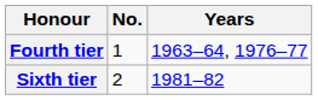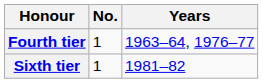Sixth tier | No.: 2 -> 1
